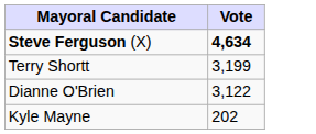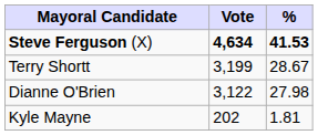+ column: % | 41.53 | 28.67 | 27.98 | 1.81
